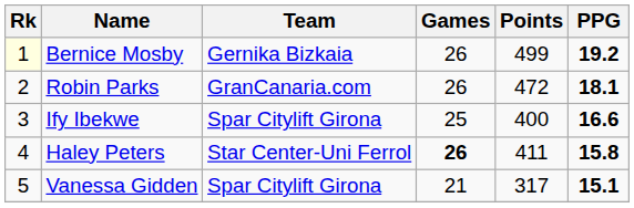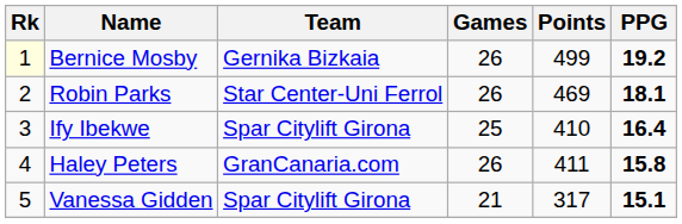Robin Parks | Team: GranCanaria.com -> Star Center-Uni Ferrol
Robin Parks | Points: 472 -> 469
Ify Ibekwe | Points: 400 -> 410
Ify Ibekwe | PPG: 16.6 -> 16.4
Haley Peters | Team: Star Center-Uni Ferrol -> GranCanaria.com
Haley Peters | Games: bold -> normal
